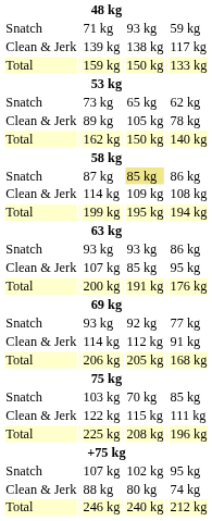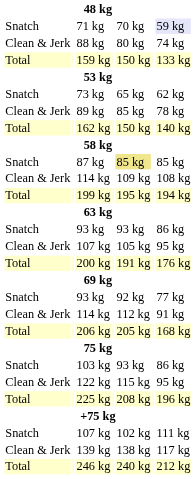71 kg | column 5: 93 kg -> 70 kg
71 kg | column 7: no background -> lavender background
rows swapped: 88 kg <-> 139 kg
89 kg | column 5: 105 kg -> 85 kg
87 kg | column 7: 86 kg -> 85 kg
Clean & Jerk / 107 kg | column 5: 85 kg -> 105 kg
103 kg | column 5: 70 kg -> 93 kg
103 kg | column 7: 85 kg -> 86 kg
122 kg | column 7: 111 kg -> 95 kg
Snatch / 107 kg | column 7: 95 kg -> 111 kg
